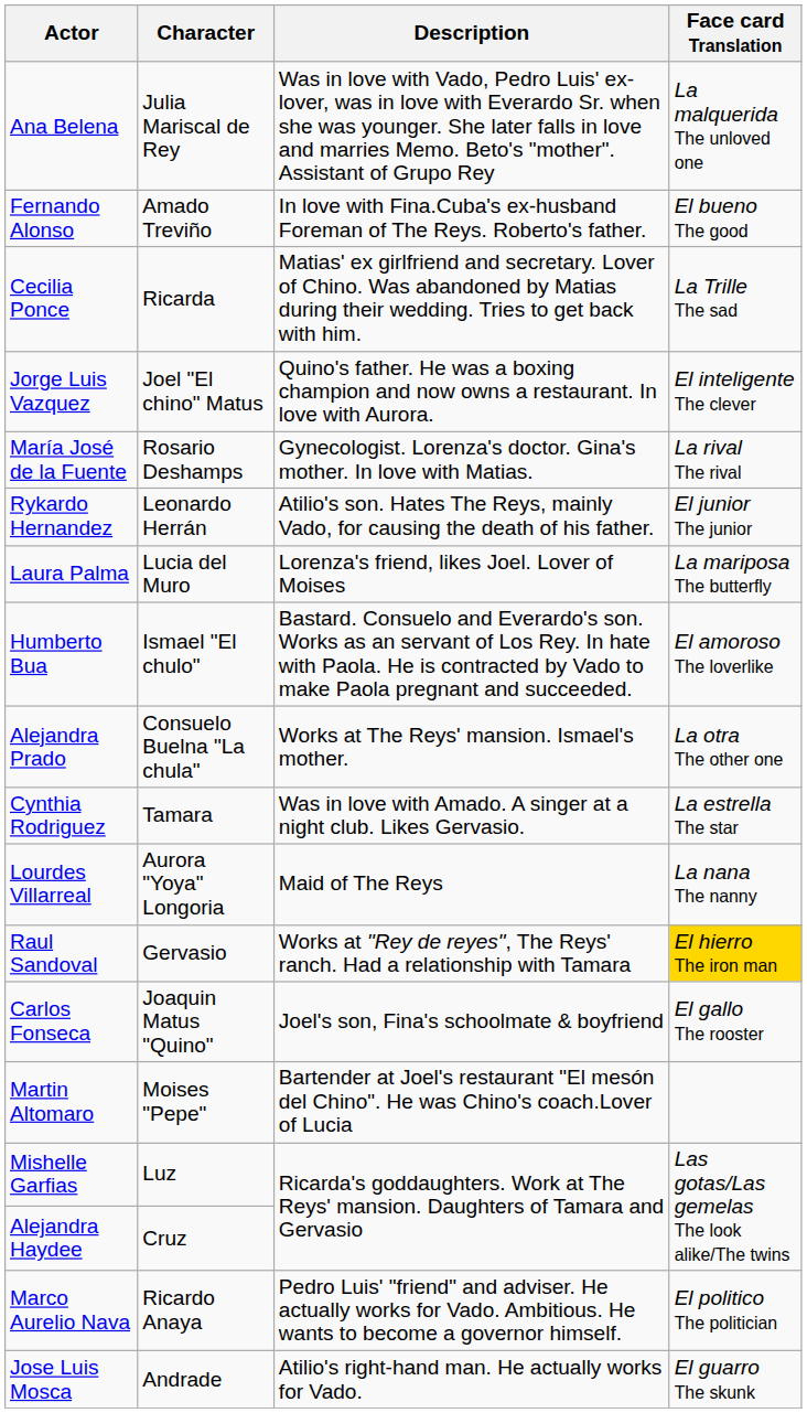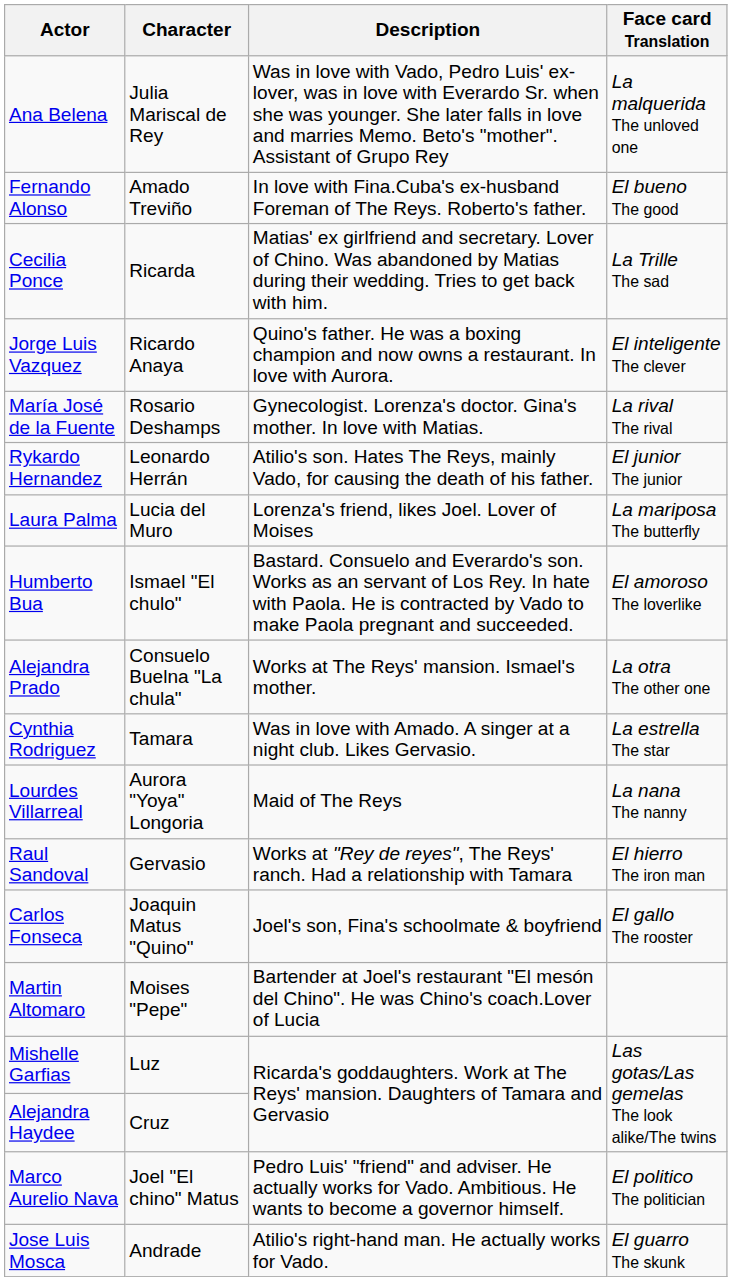Jorge Luis Vazquez | Character: Joel "El chino" Matus -> Ricardo Anaya
Raul Sandoval | Face card Translation: gold background -> no background
Marco Aurelio Nava | Character: Ricardo Anaya -> Joel "El chino" Matus
